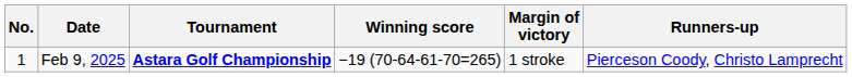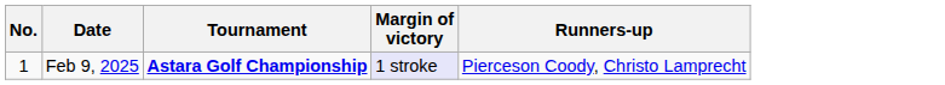- column: Winning score | −19 (70-64-61-70=265)
Feb 9, 2025 | Margin of victory: no background -> lavender background
